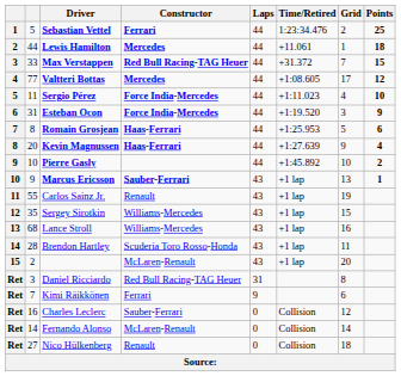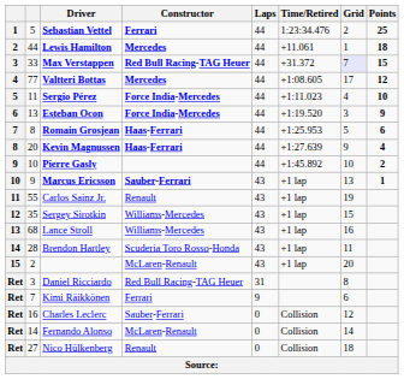Max Verstappen | Grid: no background -> lavender background
Esteban Ocon | column 2: 31 -> 13
